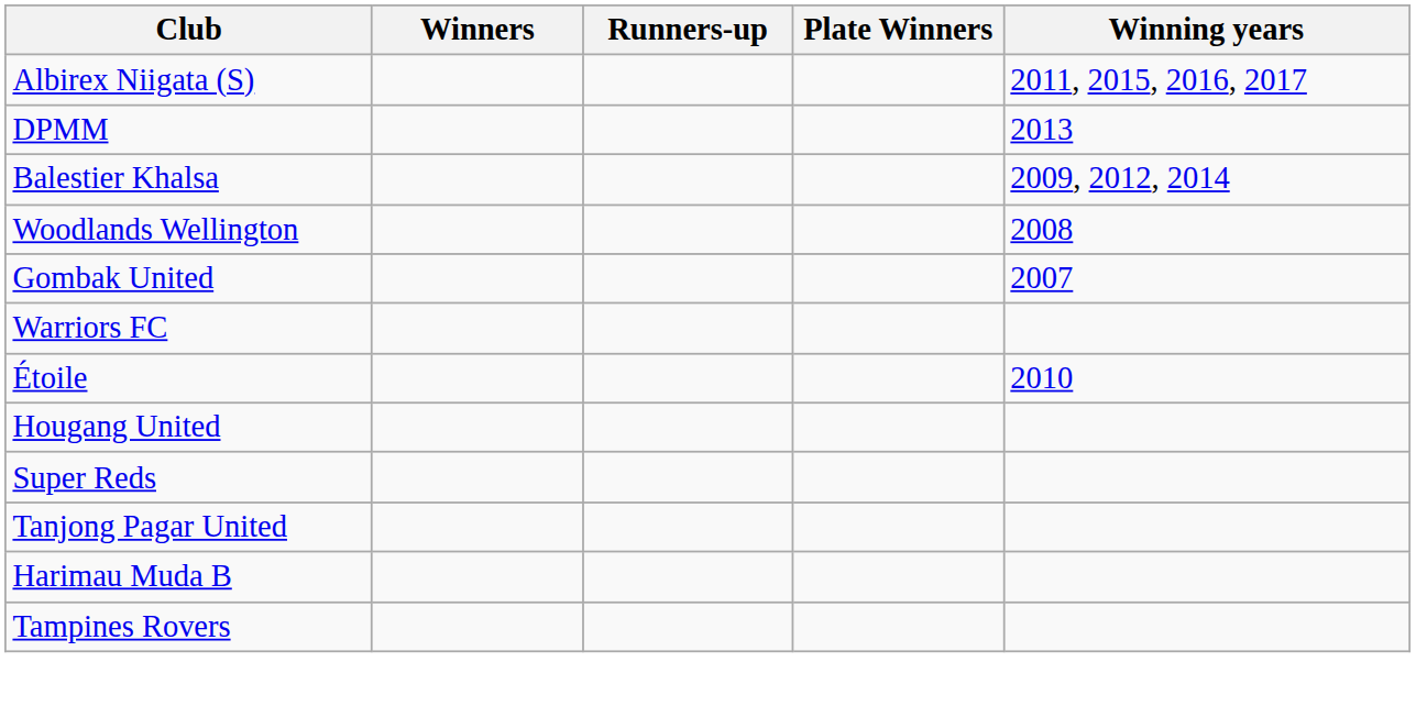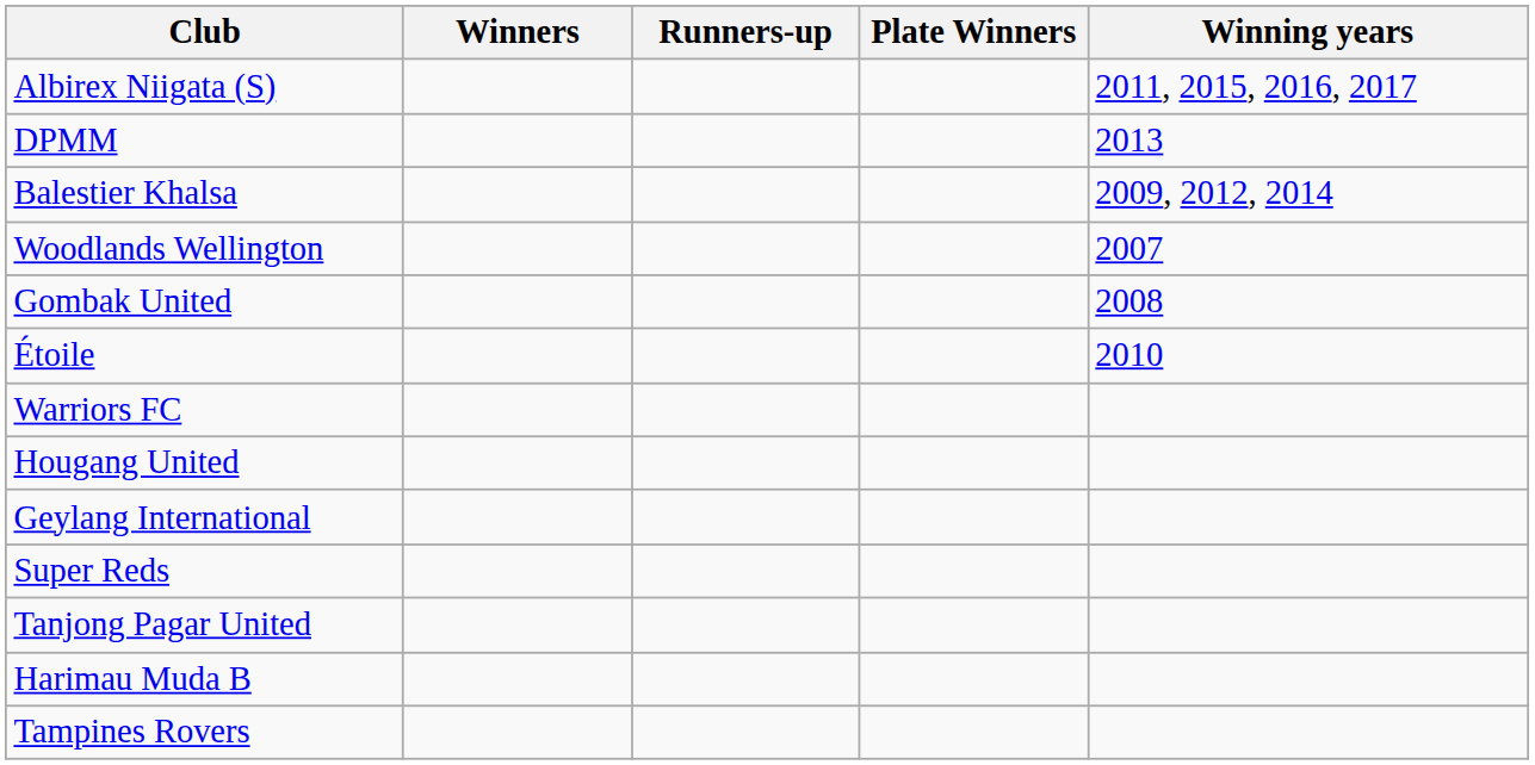Woodlands Wellington | Winning years: 2008 -> 2007
Gombak United | Winning years: 2007 -> 2008
rows swapped: Étoile <-> Warriors FC
+ row: Geylang International
